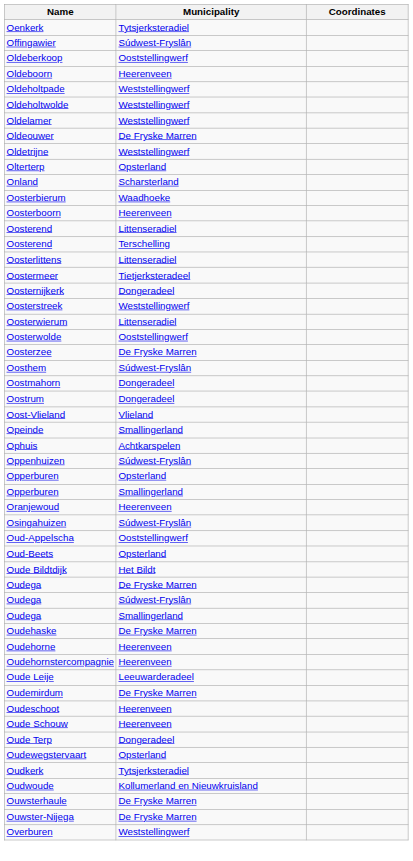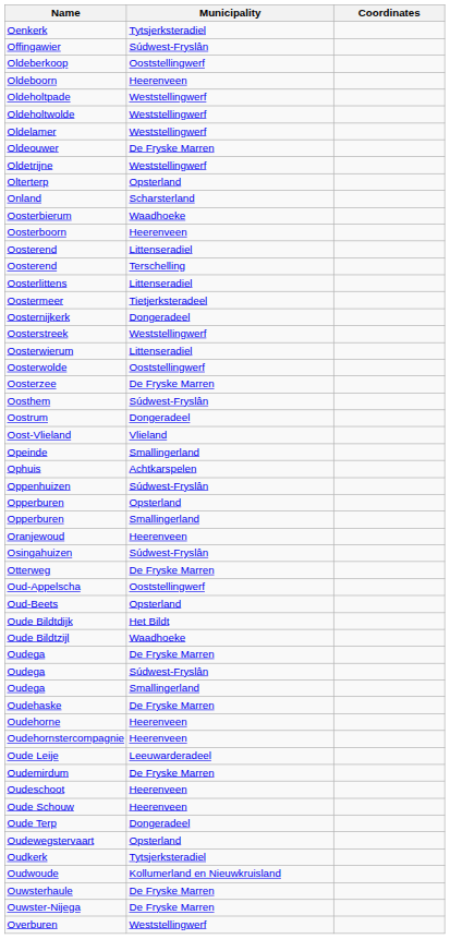- row: Oostmahorn | Dongeradeel
+ row: Otterweg | De Fryske Marren
+ row: Oude Bildtzijl | Waadhoeke
